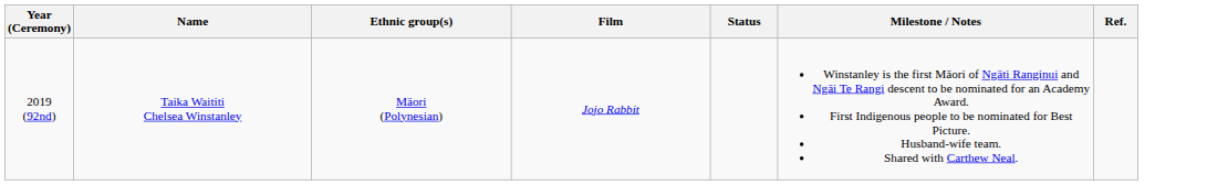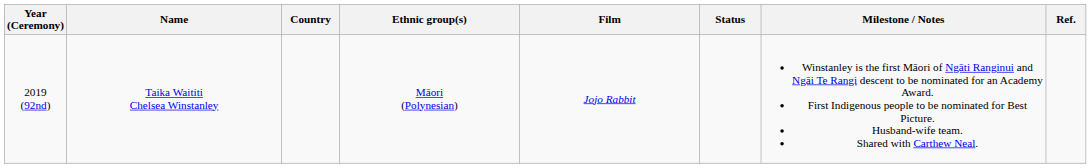+ column: Country
